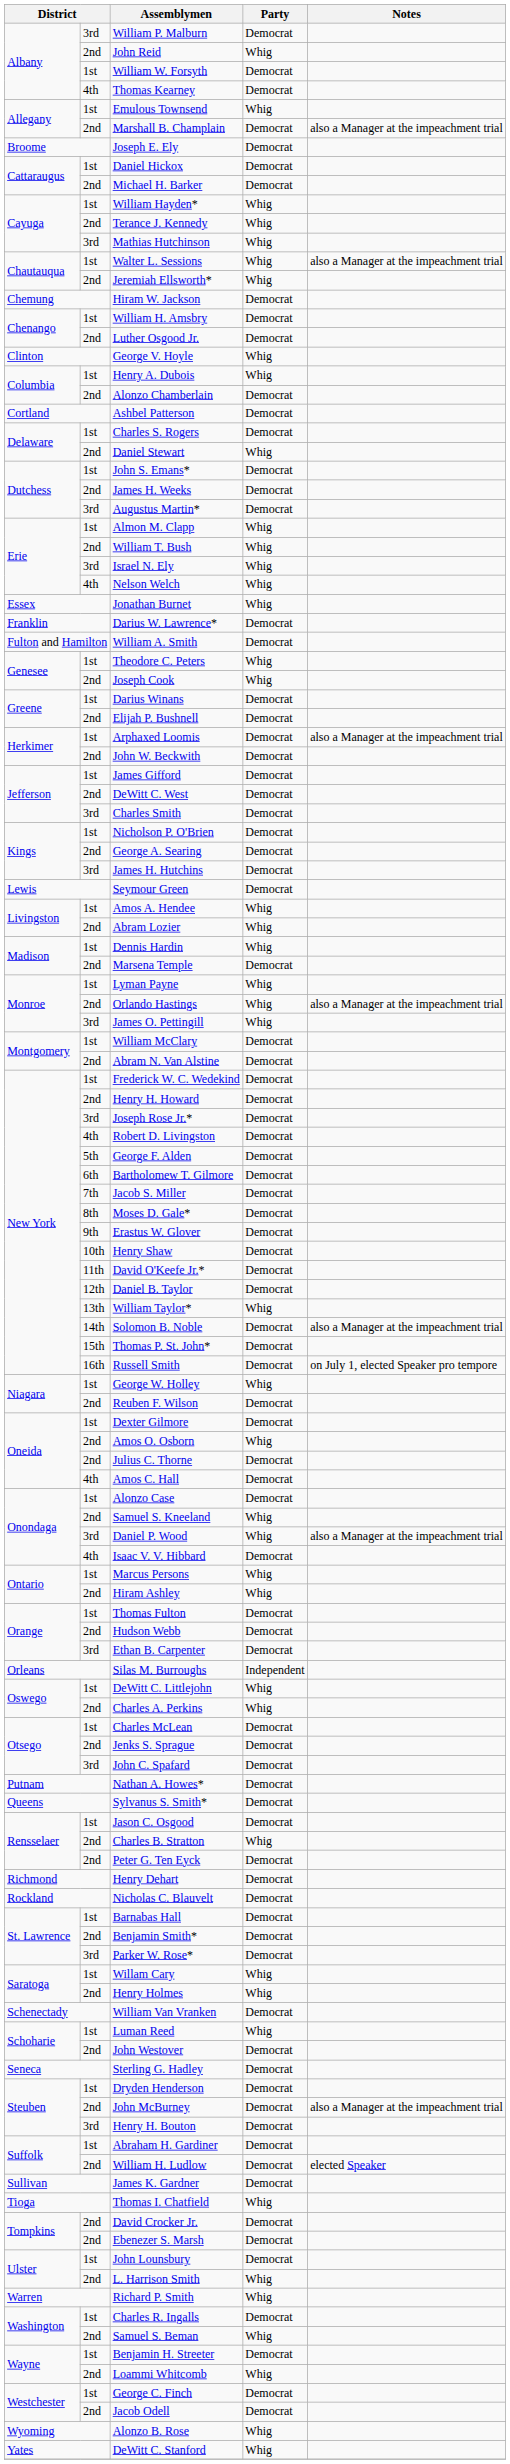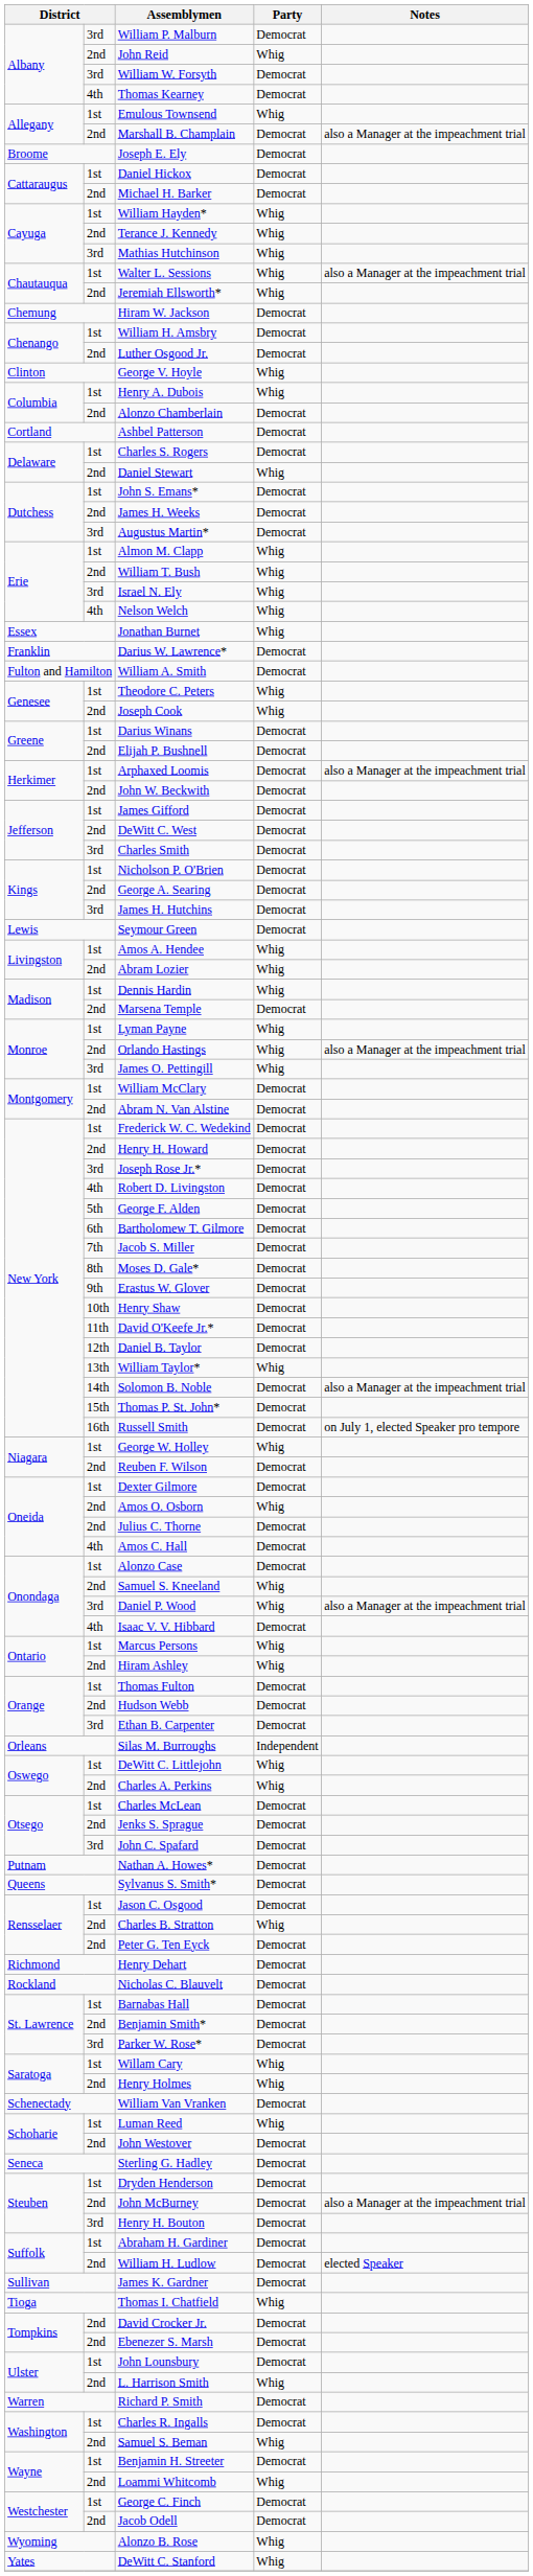William W. Forsyth | column 2: 1st -> 3rd
Richard P. Smith | Party: Whig -> Democrat
